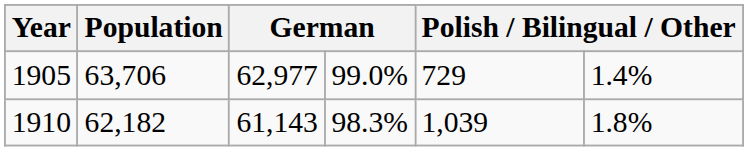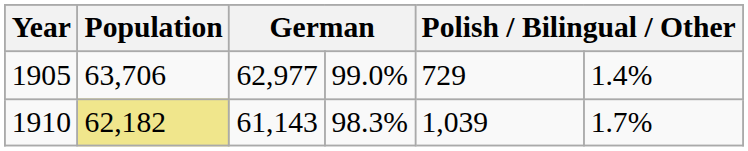1910 | Population: no background -> khaki background
1910 | column 6: 1.8% -> 1.7%
